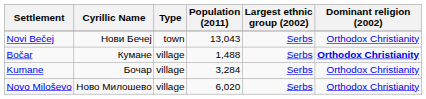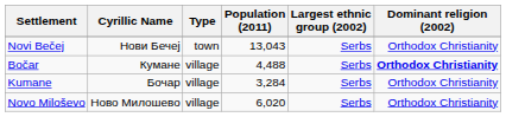Bočar | Population (2011): 1,488 -> 4,488
